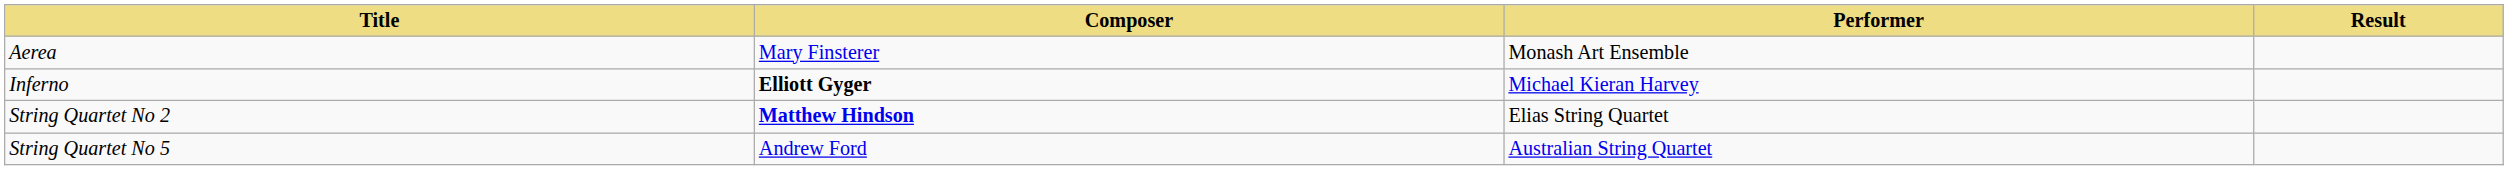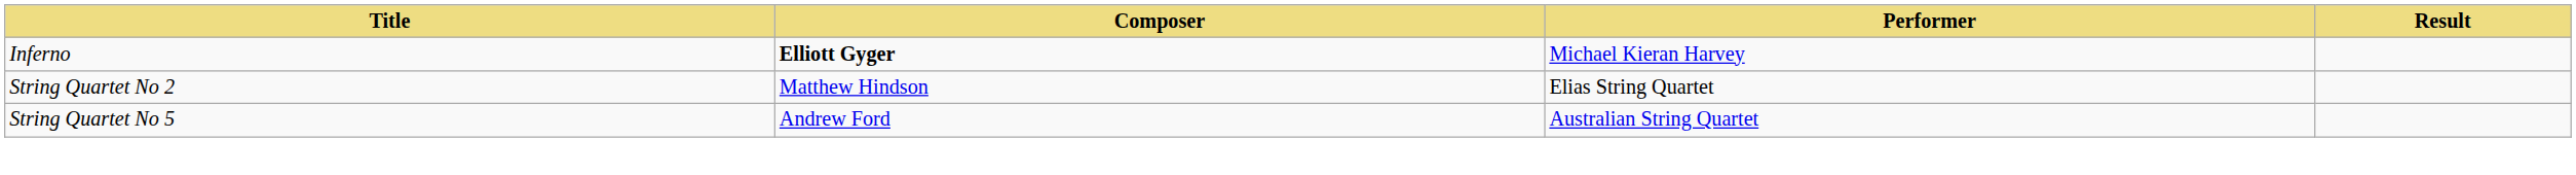- row: Aerea | Mary Finsterer | Monash Art Ensemble
String Quartet No 2 | Composer: bold -> normal
